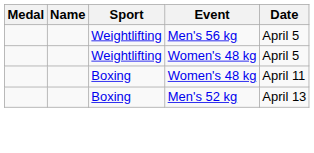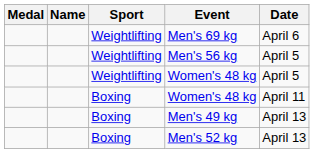+ row: Weightlifting | Men's 69 kg | April 6
+ row: Boxing | Men's 49 kg | April 13
